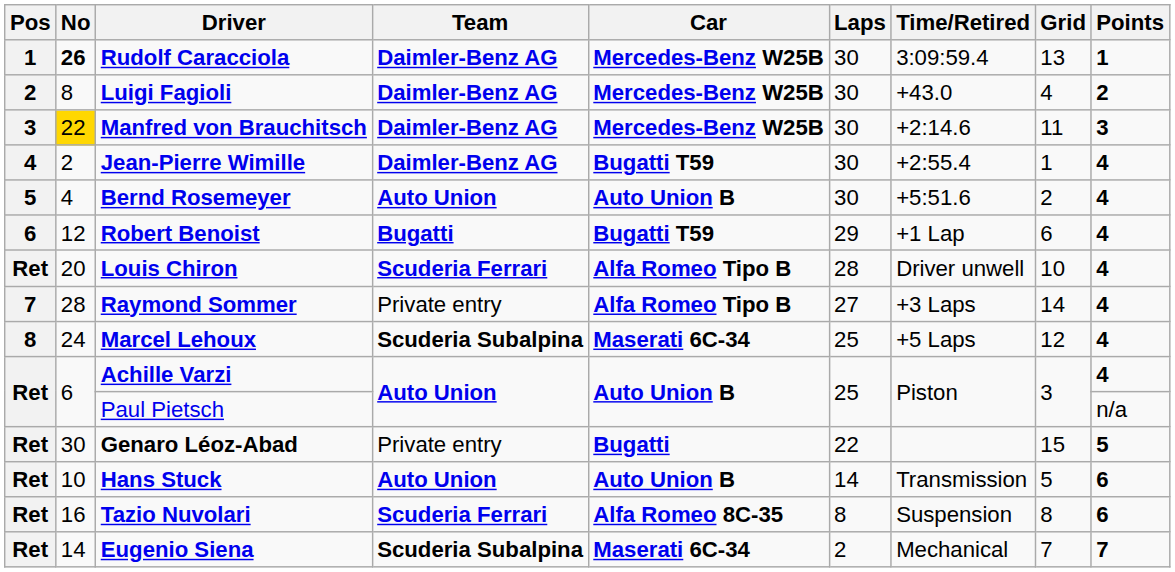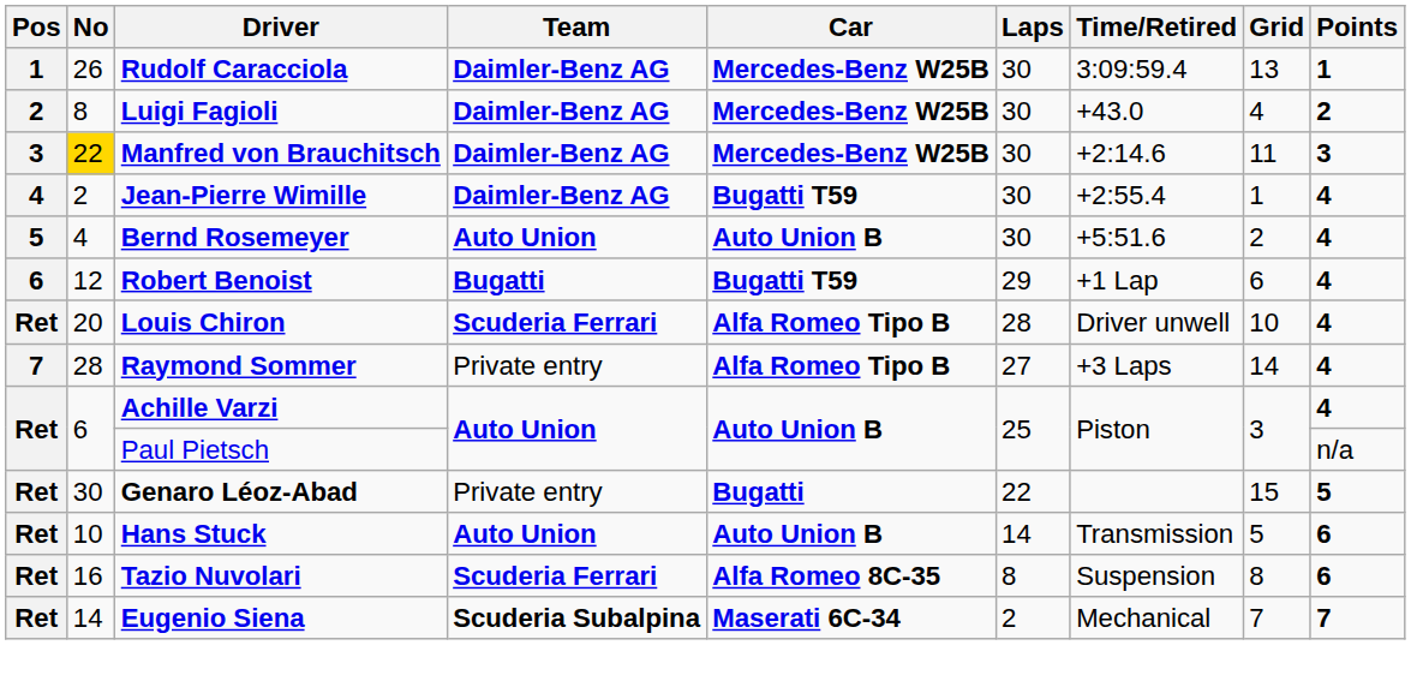Rudolf Caracciola | No: bold -> normal
- row: 8 | 24 | Marcel Lehoux | Scuderia Subalpina | Maserati 6C-34 | 25 | +5 Laps | 12 | 4
